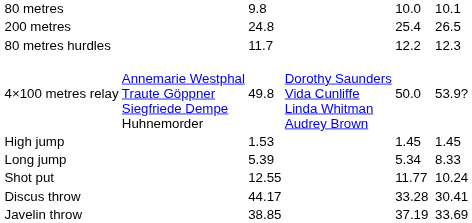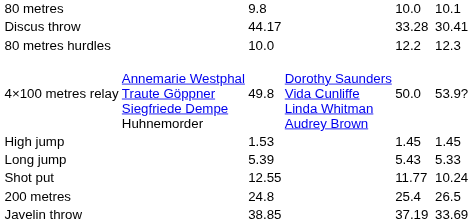rows swapped: 200 metres <-> Discus throw
80 metres hurdles | column 3: 11.7 -> 10.0
Long jump | column 5: 5.34 -> 5.43
Long jump | column 7: 8.33 -> 5.33
